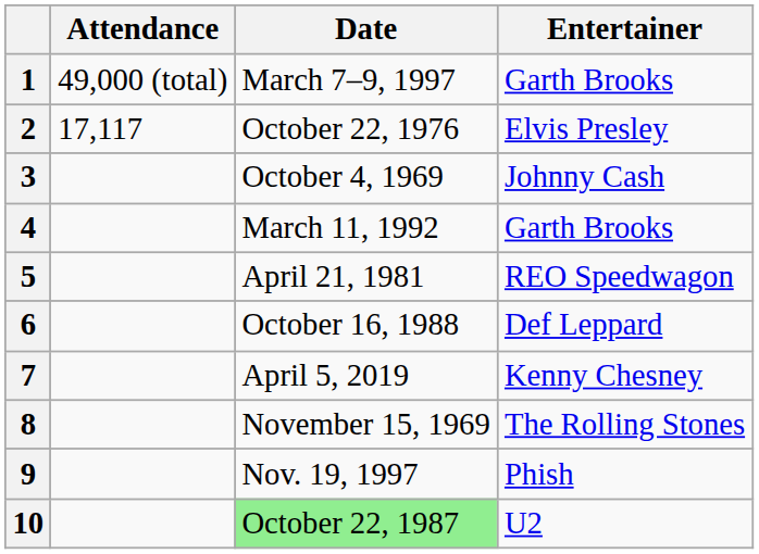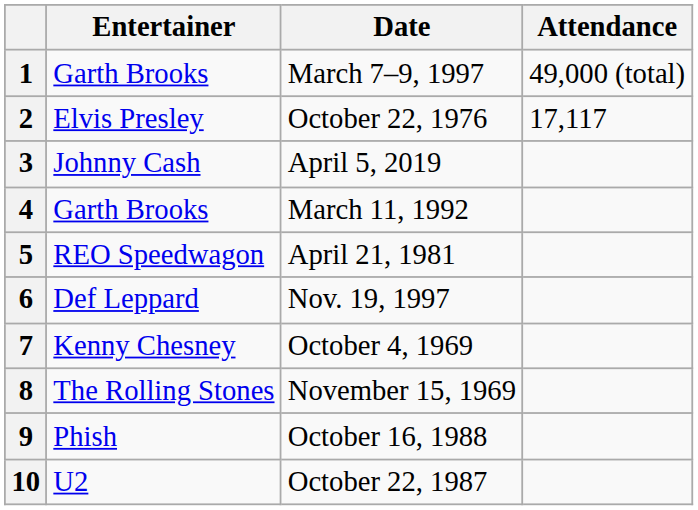columns swapped: Entertainer <-> Attendance
3 | Date: October 4, 1969 -> April 5, 2019
6 | Date: October 16, 1988 -> Nov. 19, 1997
7 | Date: April 5, 2019 -> October 4, 1969
9 | Date: Nov. 19, 1997 -> October 16, 1988
10 | Date: lightgreen background -> no background
